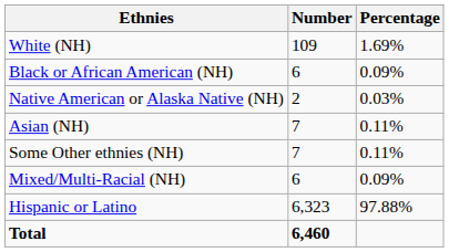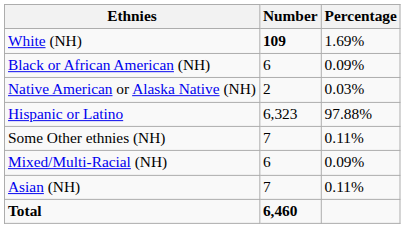White (NH) | Number: normal -> bold
rows swapped: Asian (NH) <-> Hispanic or Latino
